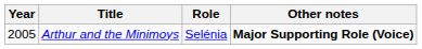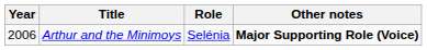Arthur and the Minimoys | Year: 2005 -> 2006
